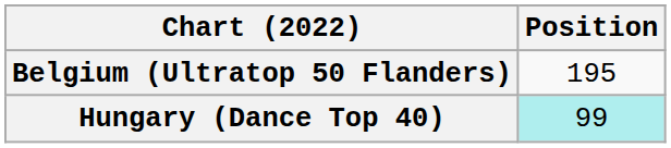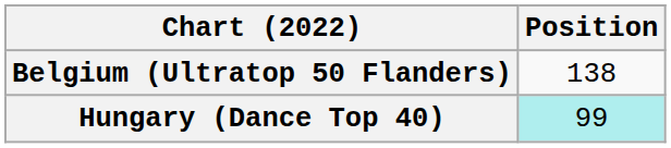Belgium (Ultratop 50 Flanders) | Position: 195 -> 138
